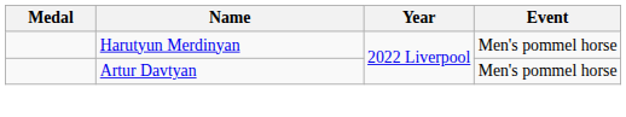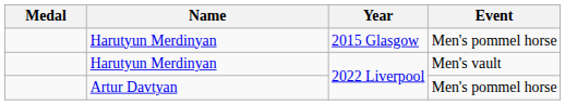+ row: Harutyun Merdinyan | 2015 Glasgow | Men's pommel horse
Harutyun Merdinyan / 2022 Liverpool | Event: Men's pommel horse -> Men's vault
